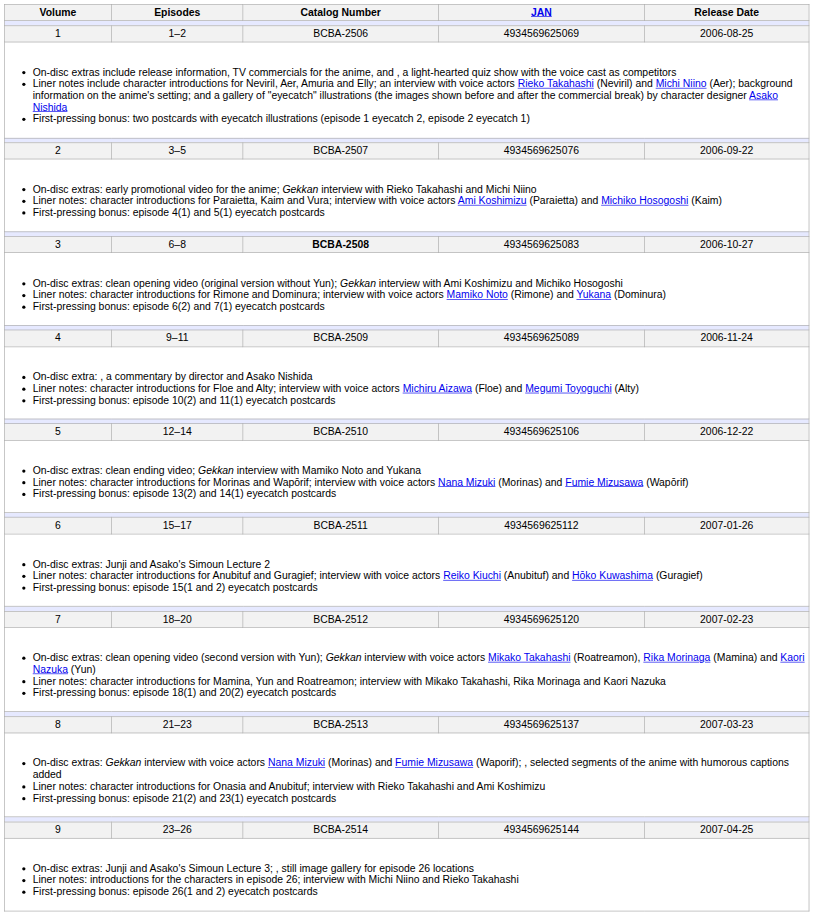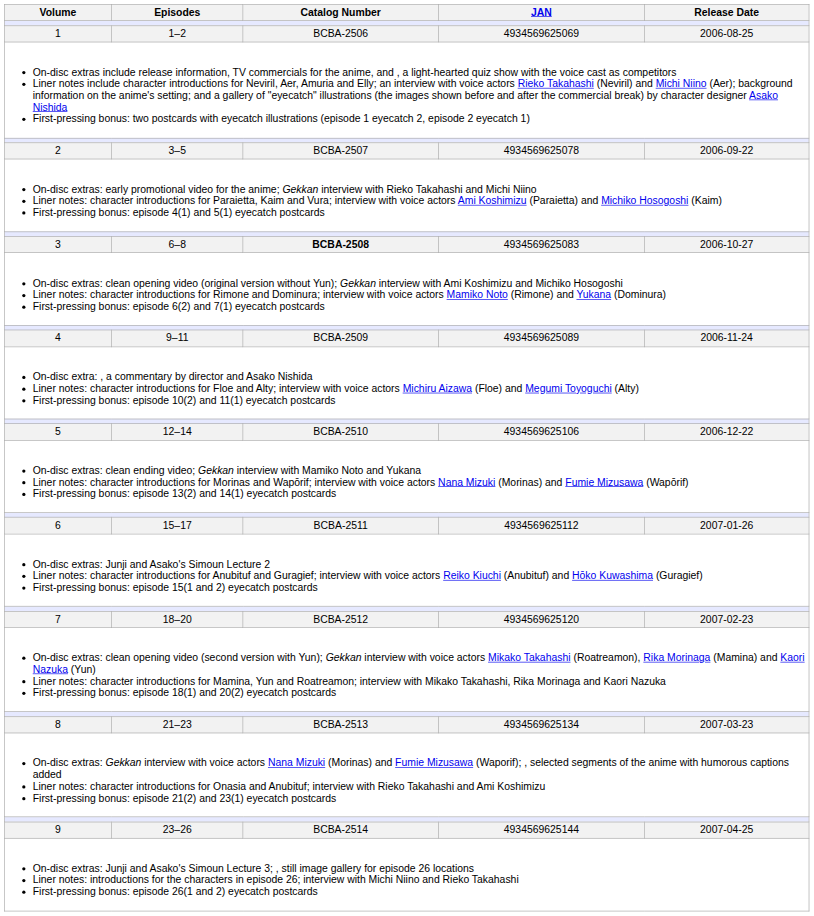2 | JAN: 4934569625076 -> 4934569625078
8 | JAN: 4934569625137 -> 4934569625134
